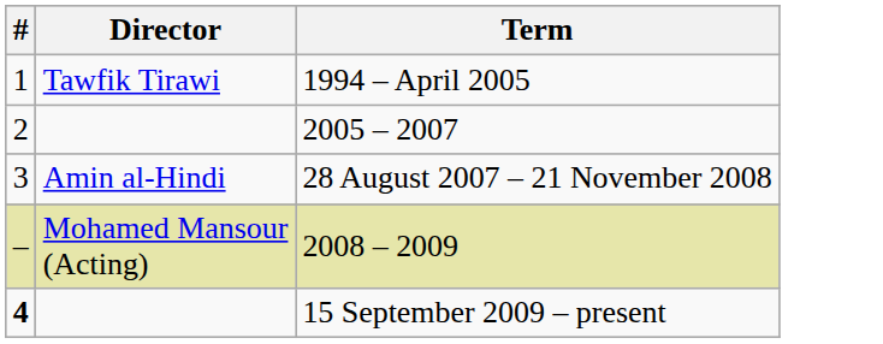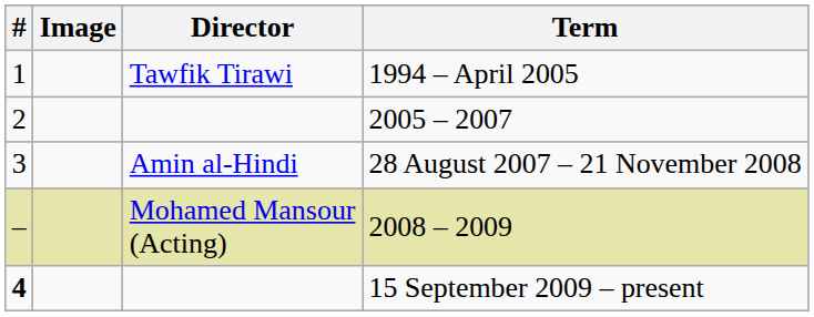+ column: Image
